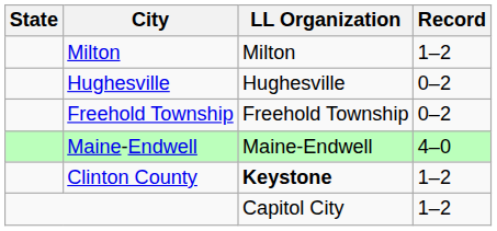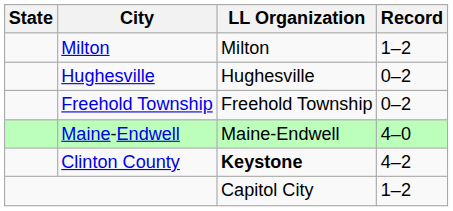Clinton County | Record: 1–2 -> 4–2
